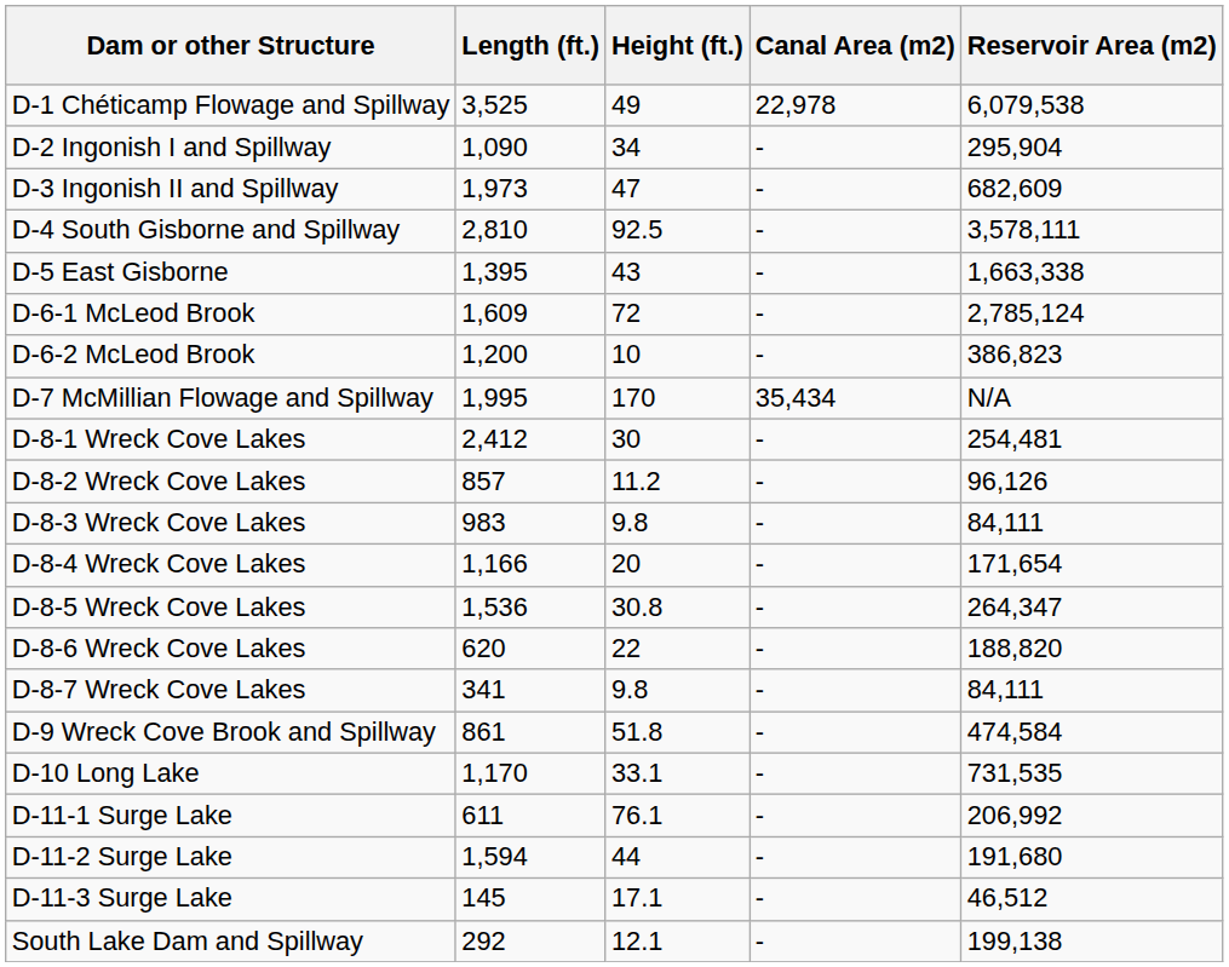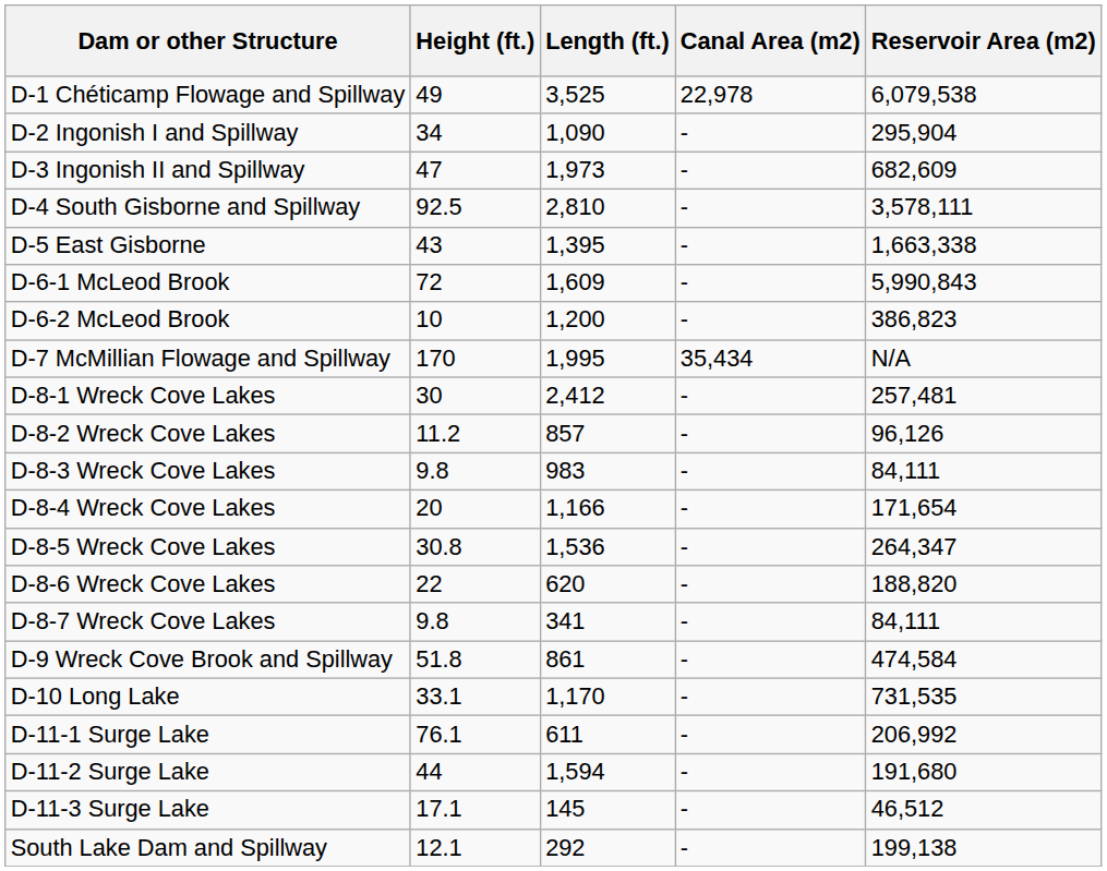columns swapped: Height (ft.) <-> Length (ft.)
D-6-1 McLeod Brook | Reservoir Area (m2): 2,785,124 -> 5,990,843
D-8-1 Wreck Cove Lakes | Reservoir Area (m2): 254,481 -> 257,481
